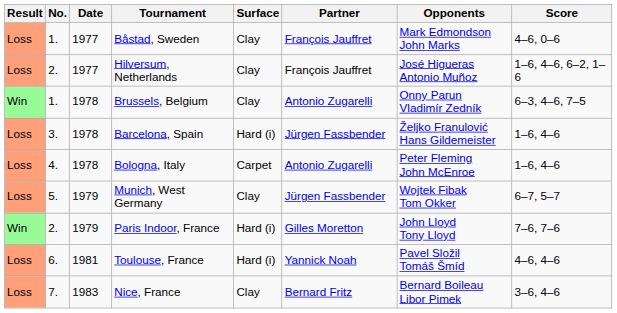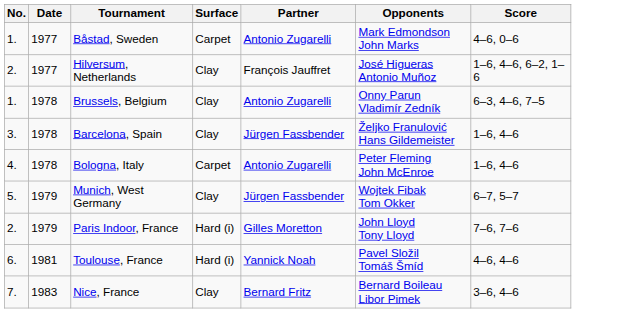- column: Result | Loss | Loss | Win | Loss | Loss | Loss | Win | Loss | Loss
Båstad, Sweden | Surface: Clay -> Carpet
Båstad, Sweden | Partner: François Jauffret -> Antonio Zugarelli
Barcelona, Spain | Surface: Hard (i) -> Clay
